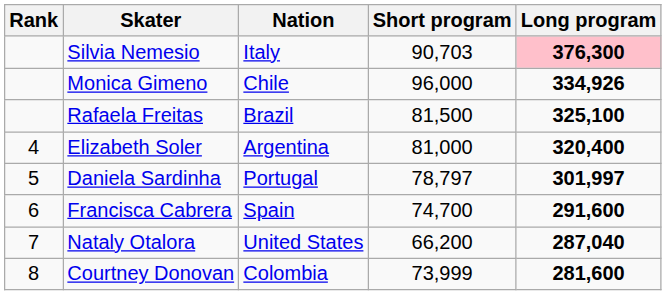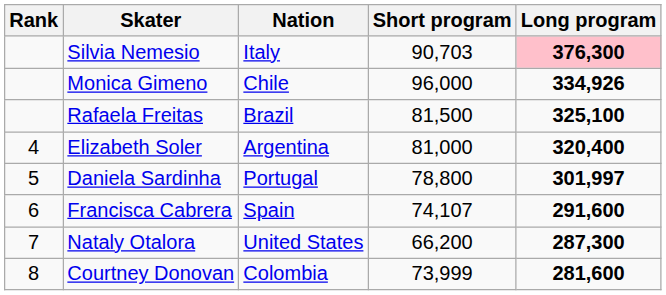Daniela Sardinha | Short program: 78,797 -> 78,800
Francisca Cabrera | Short program: 74,700 -> 74,107
Nataly Otalora | Long program: 287,040 -> 287,300
